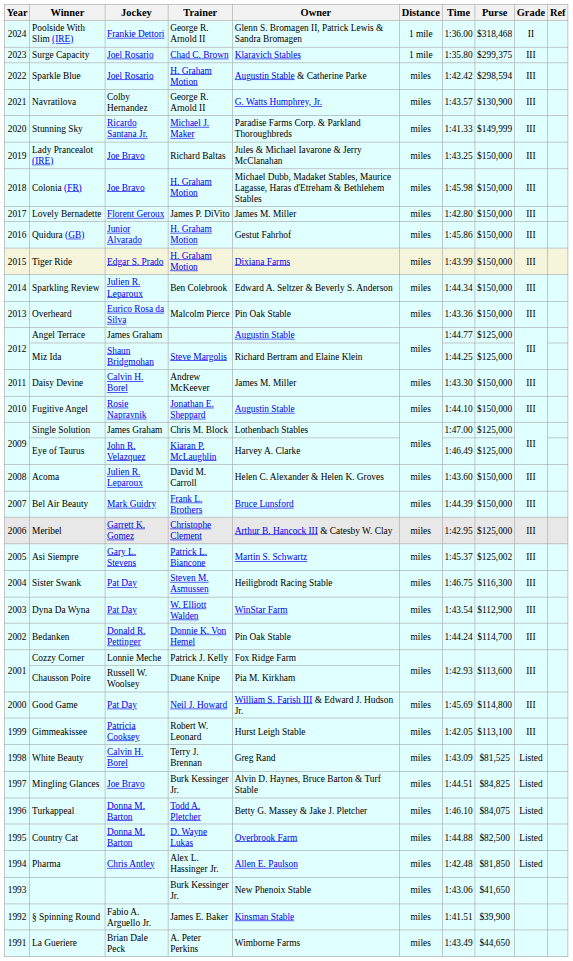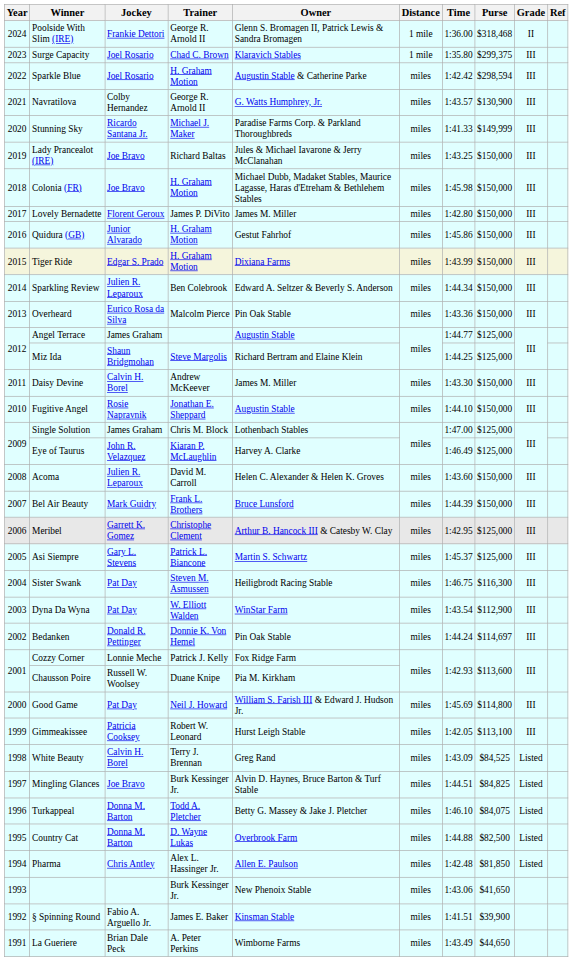Asi Siempre | Purse: $125,002 -> $125,000
Bedanken | Purse: $114,700 -> $114,697
White Beauty | Purse: $81,525 -> $84,525
